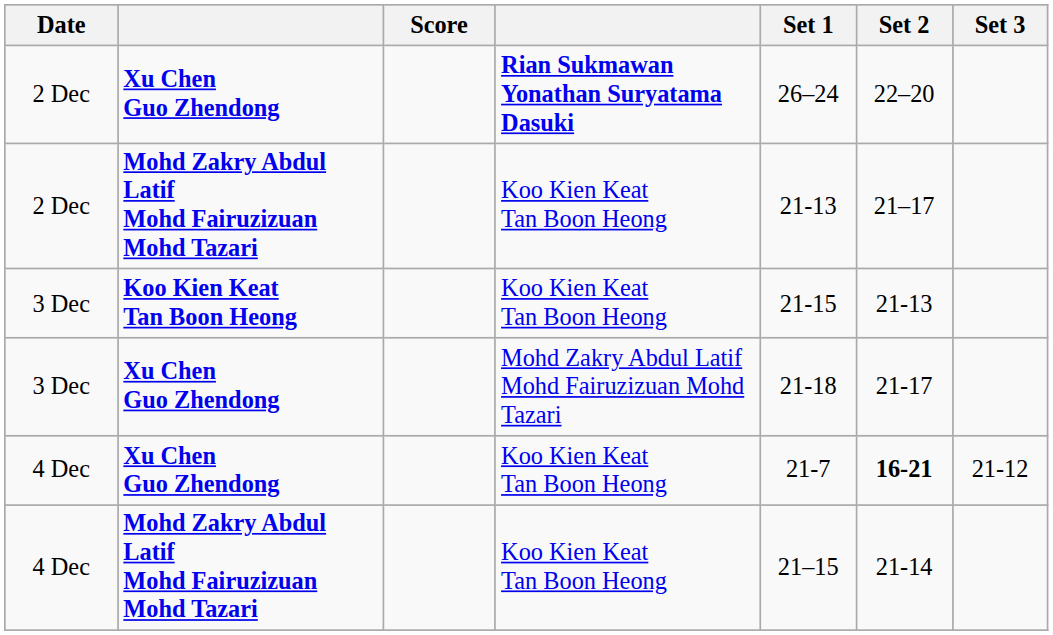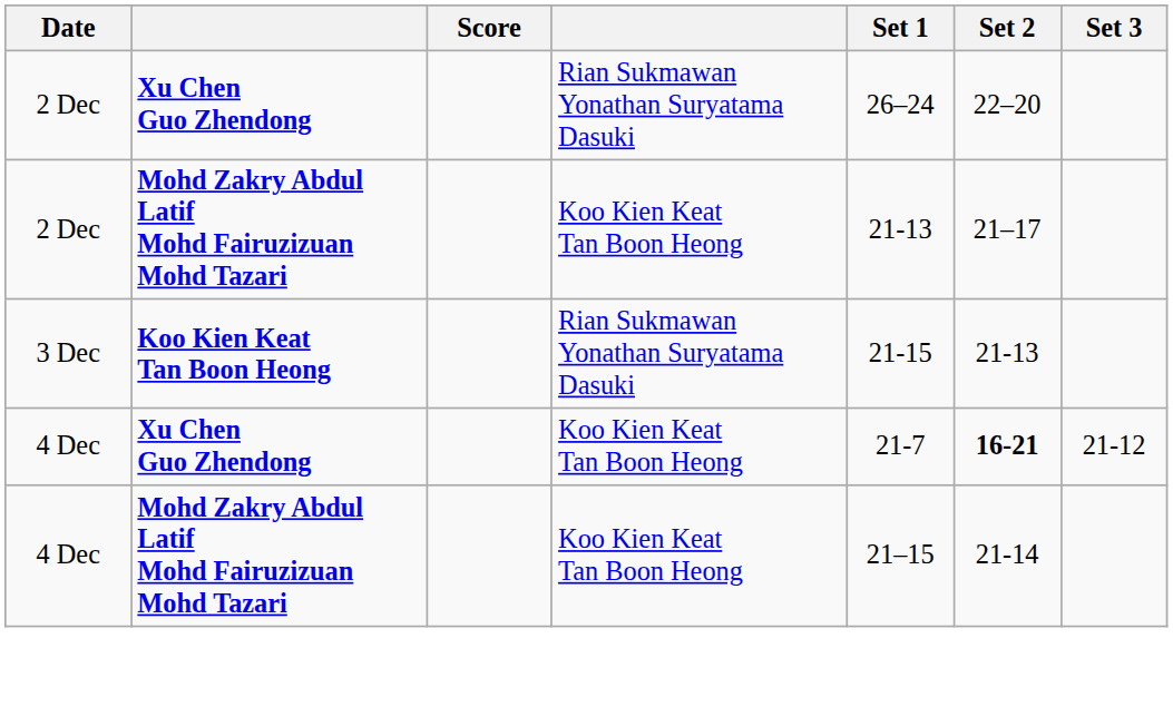2 Dec / Xu Chen Guo Zhendong | column 4: bold -> normal
3 Dec / Koo Kien Keat Tan Boon Heong | column 4: Koo Kien Keat Tan Boon Heong -> Rian Sukmawan Yonathan Suryatama Dasuki
- row: 3 Dec | Xu Chen Guo Zhendong | Mohd Zakry Abdul Latif Mohd Fairuzizuan Mohd Tazari | 21-18 | 21-17
